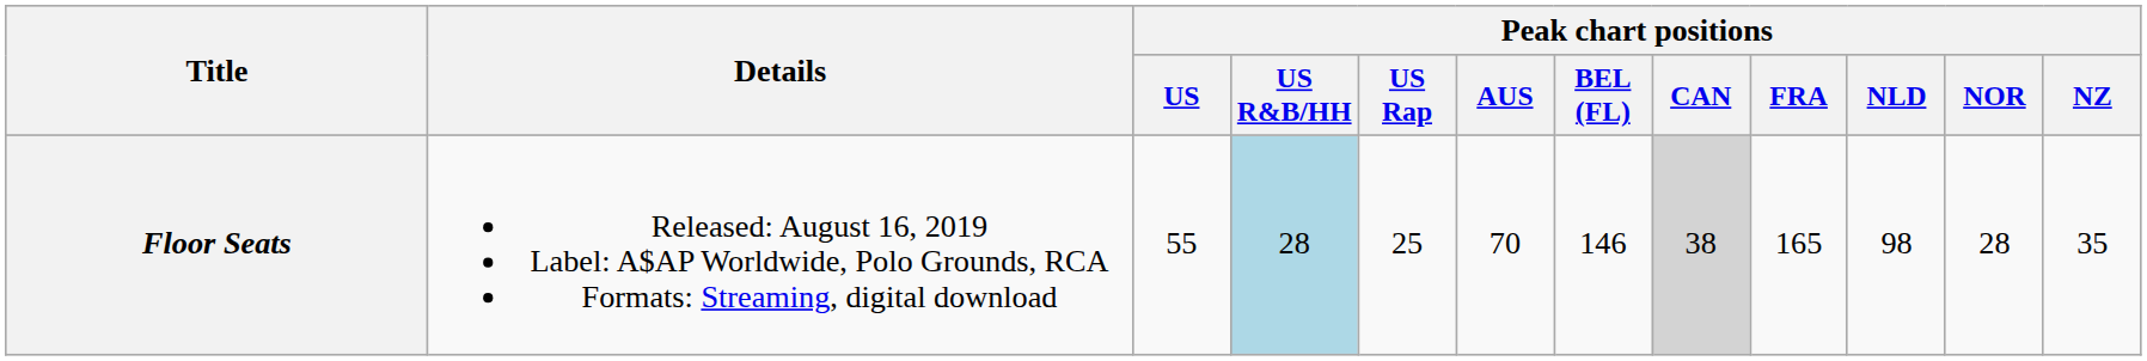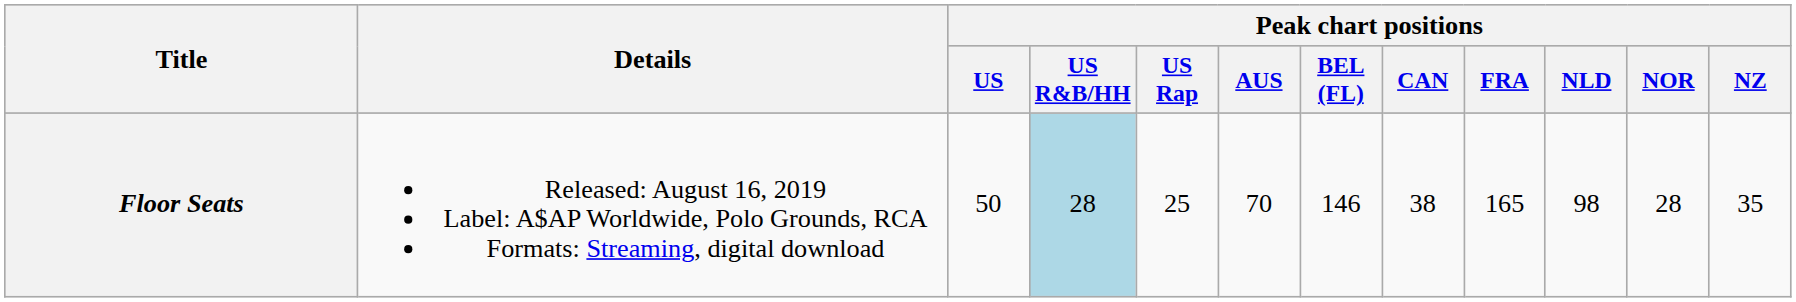Floor Seats | Peak chart positions / US: 55 -> 50
Floor Seats | Peak chart positions / CAN: lightgrey background -> no background
